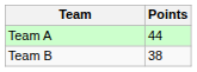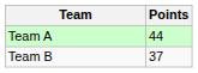Team B | Points: 38 -> 37
